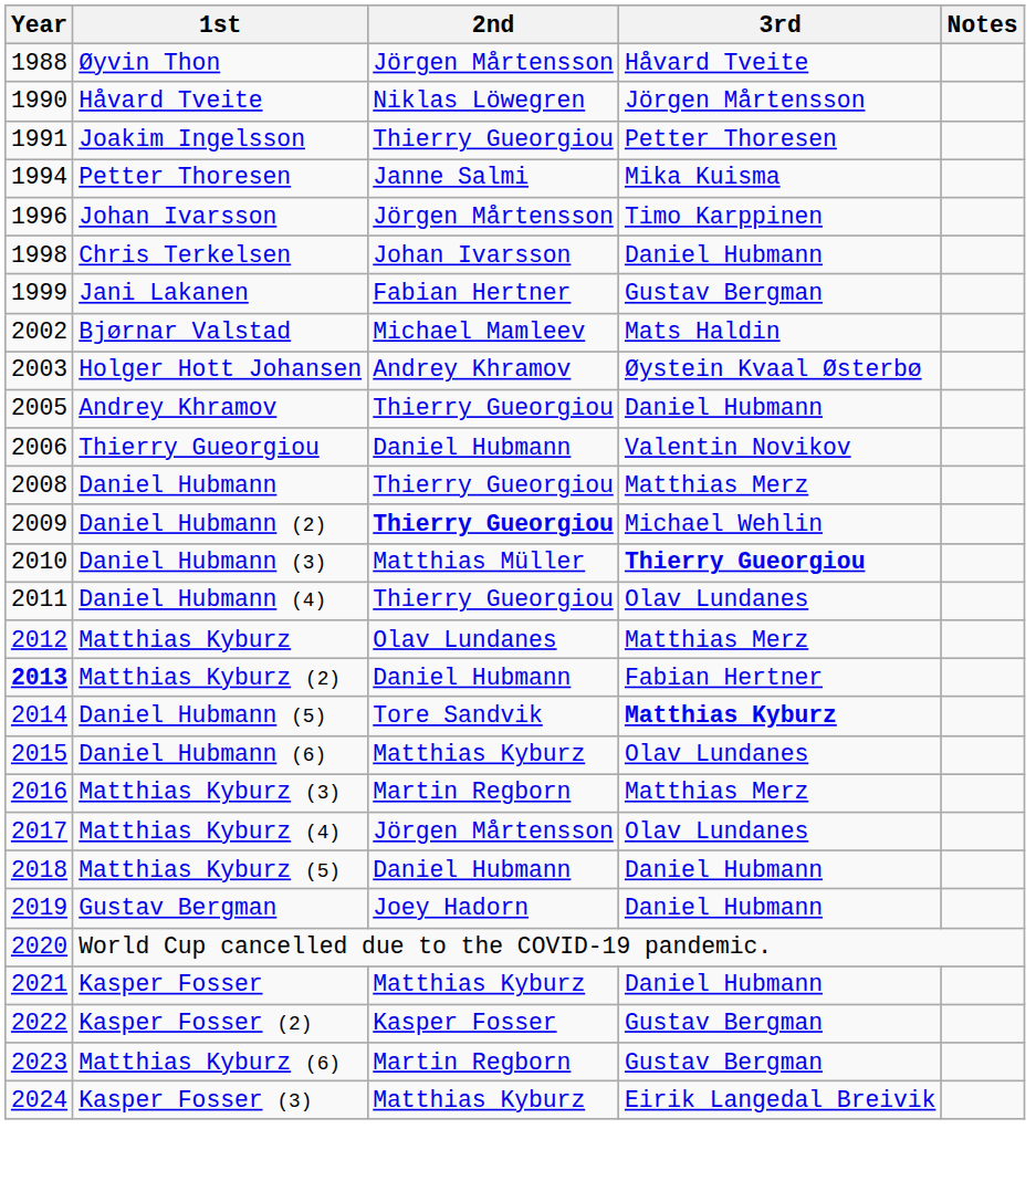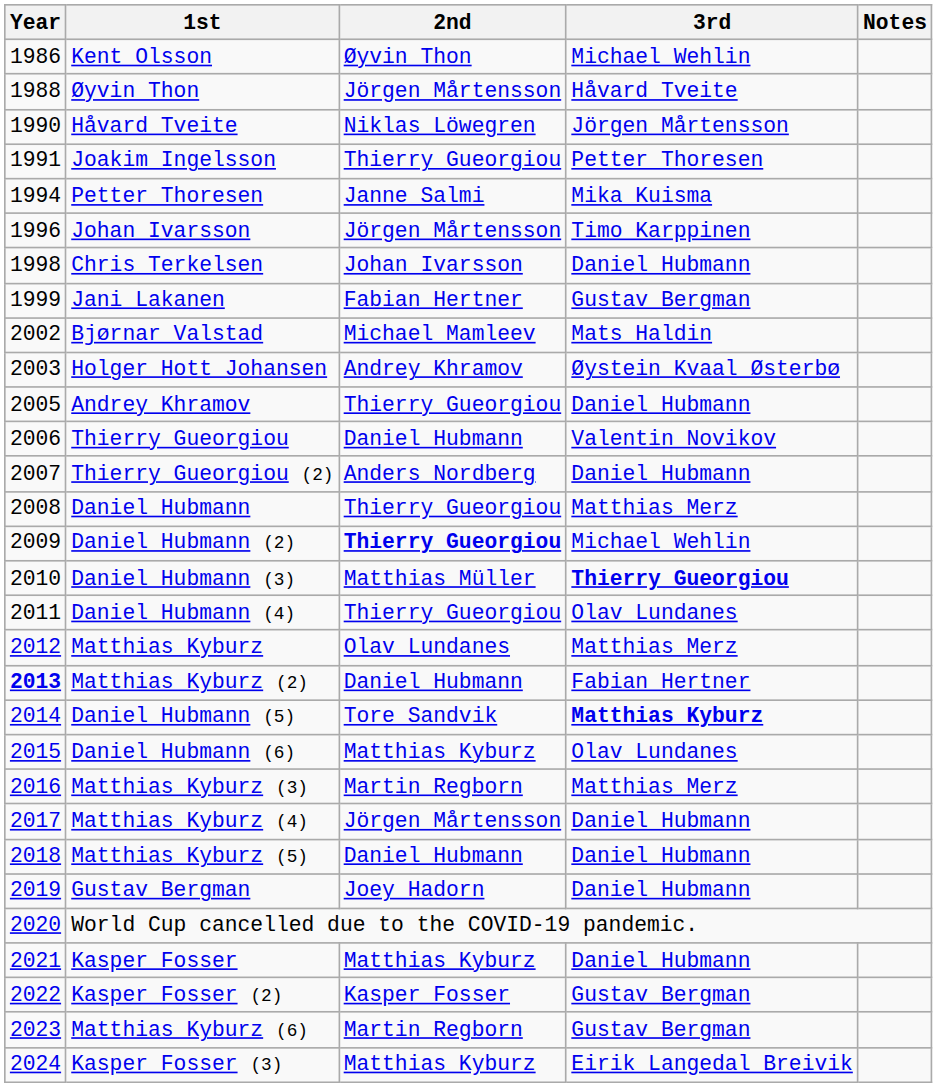+ row: 1986 | Kent Olsson | Øyvin Thon | Michael Wehlin
+ row: 2007 | Thierry Gueorgiou (2) | Anders Nordberg | Daniel Hubmann
Matthias Kyburz (4) | 3rd: Olav Lundanes -> Daniel Hubmann
